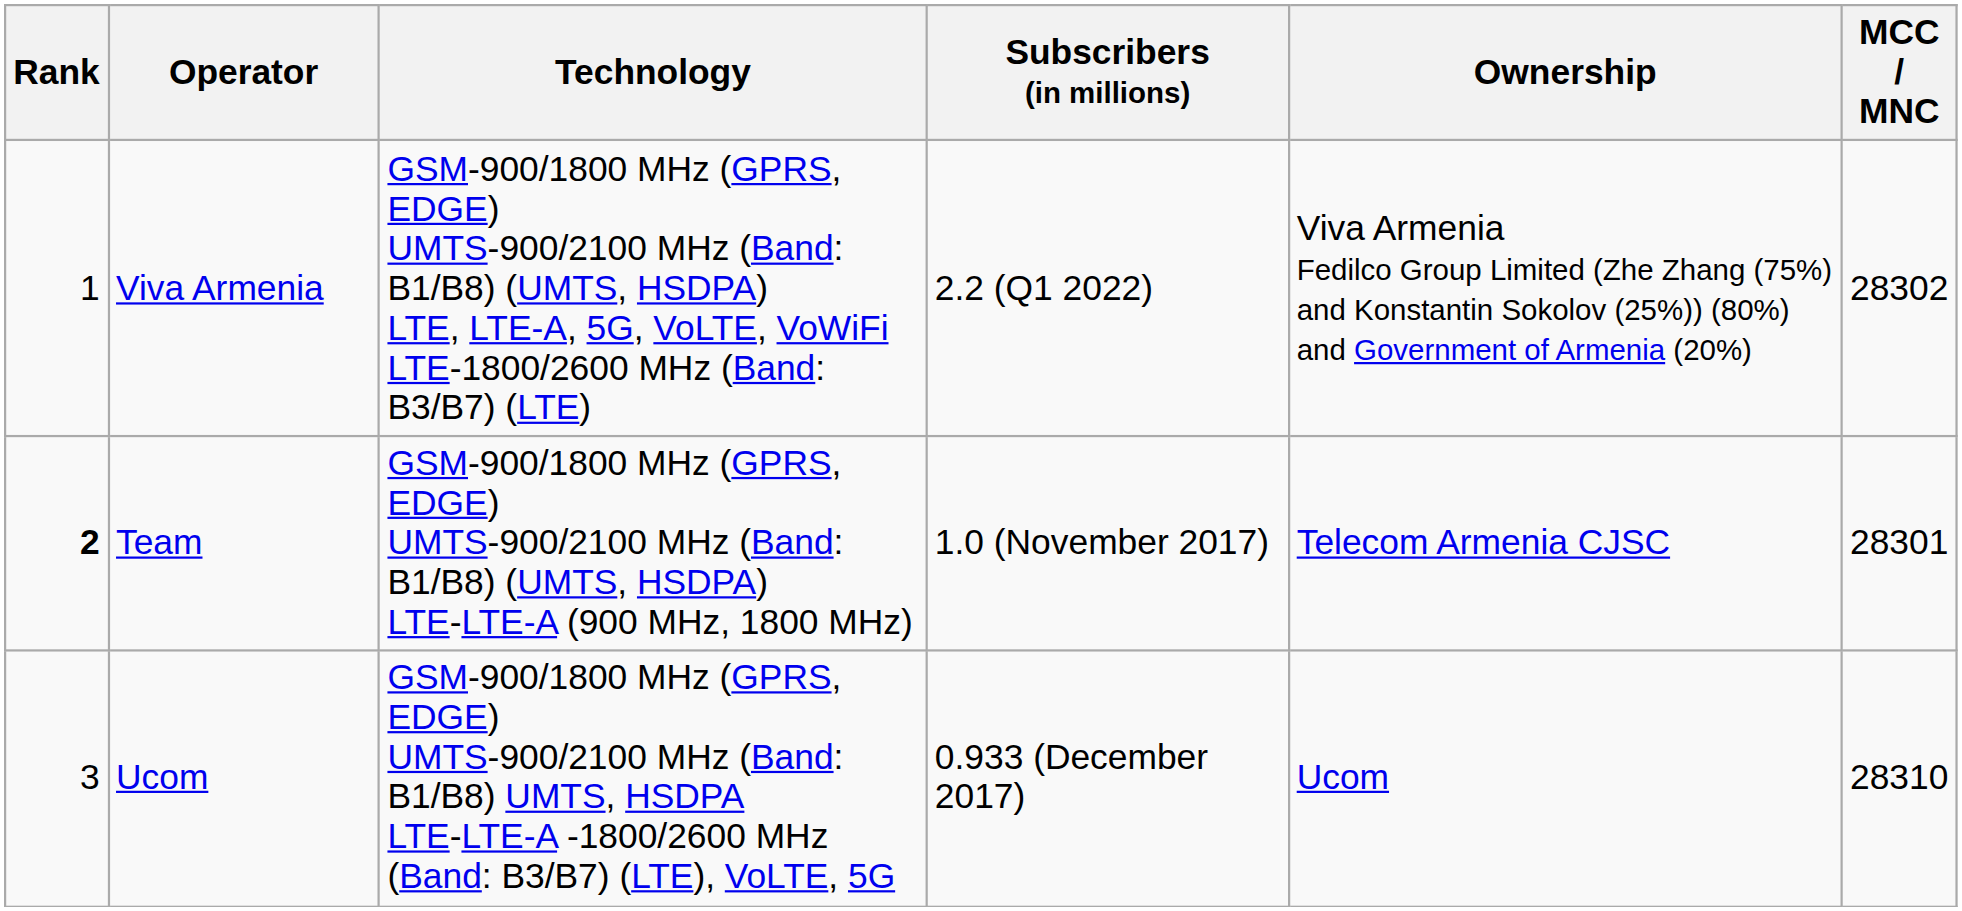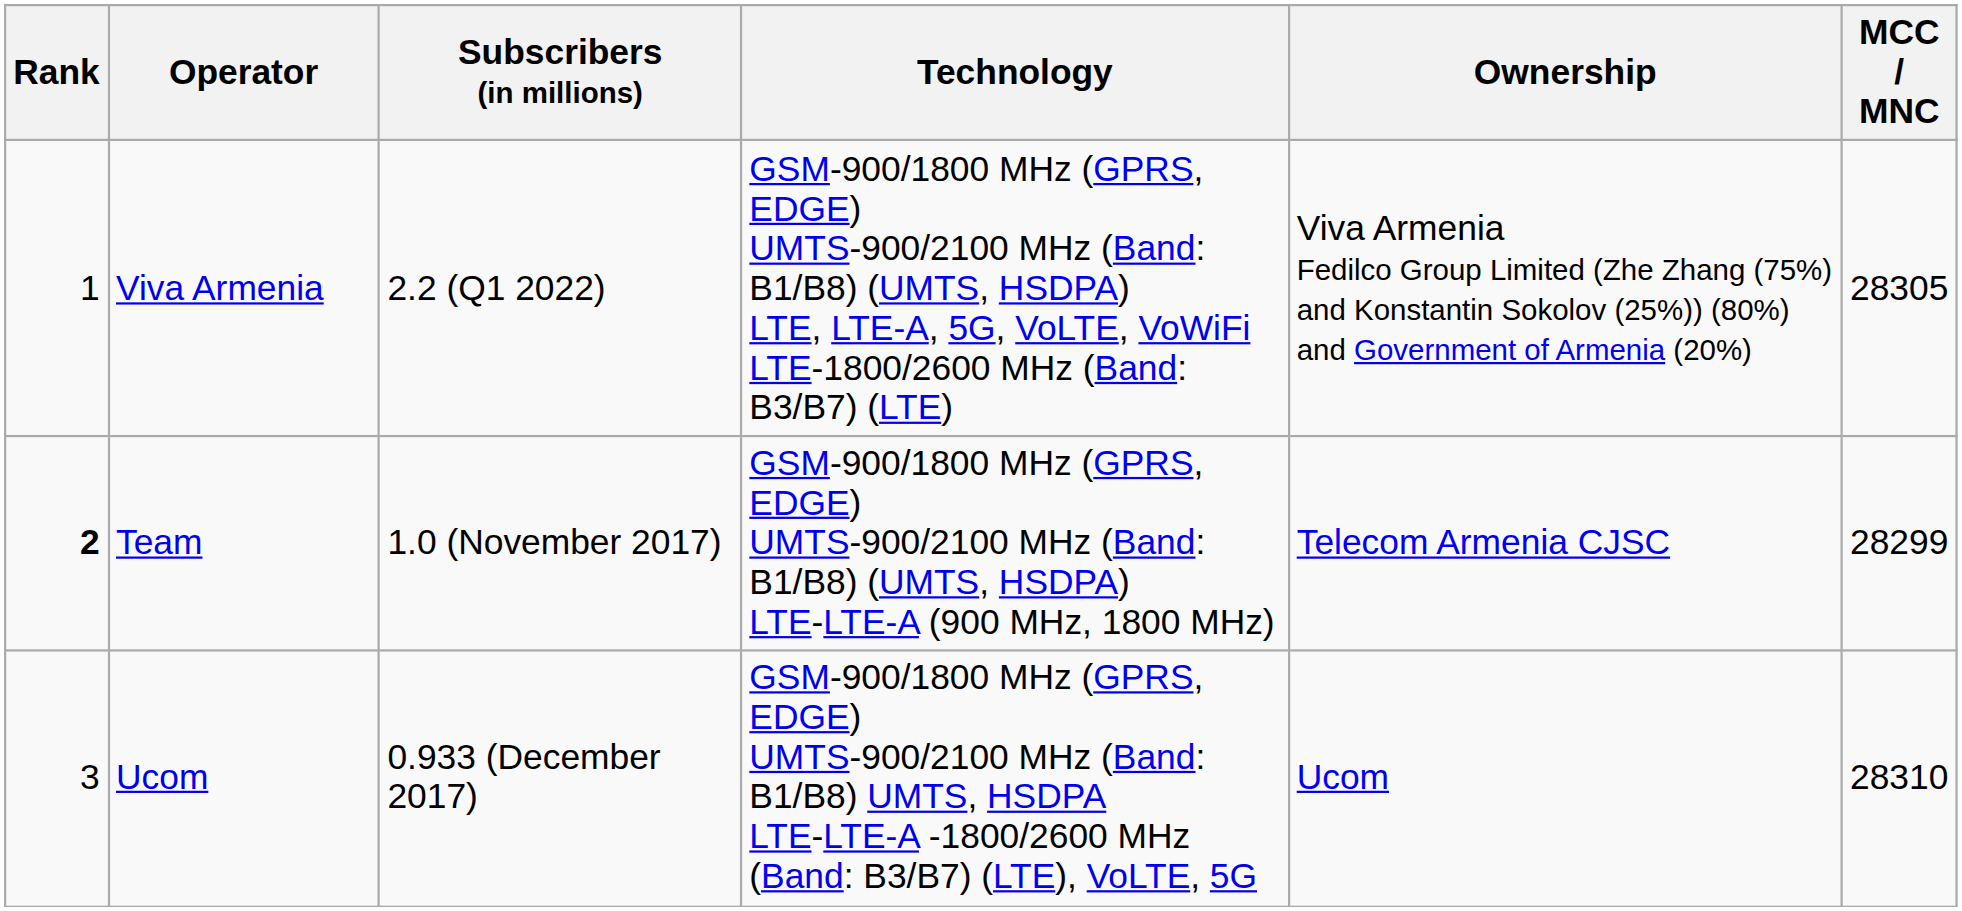columns swapped: Technology <-> Subscribers (in millions)
Viva Armenia | MCC / MNC: 28302 -> 28305
Team | MCC / MNC: 28301 -> 28299
